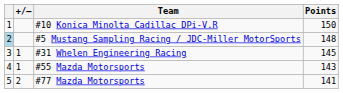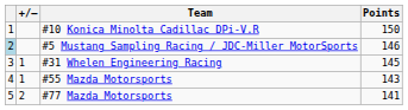#5 Mustang Sampling Racing / JDC-Miller MotorSports | Points: 148 -> 146
